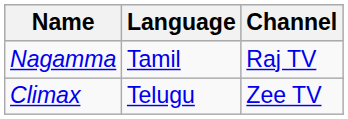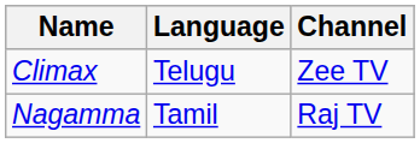rows swapped: Nagamma <-> Climax
